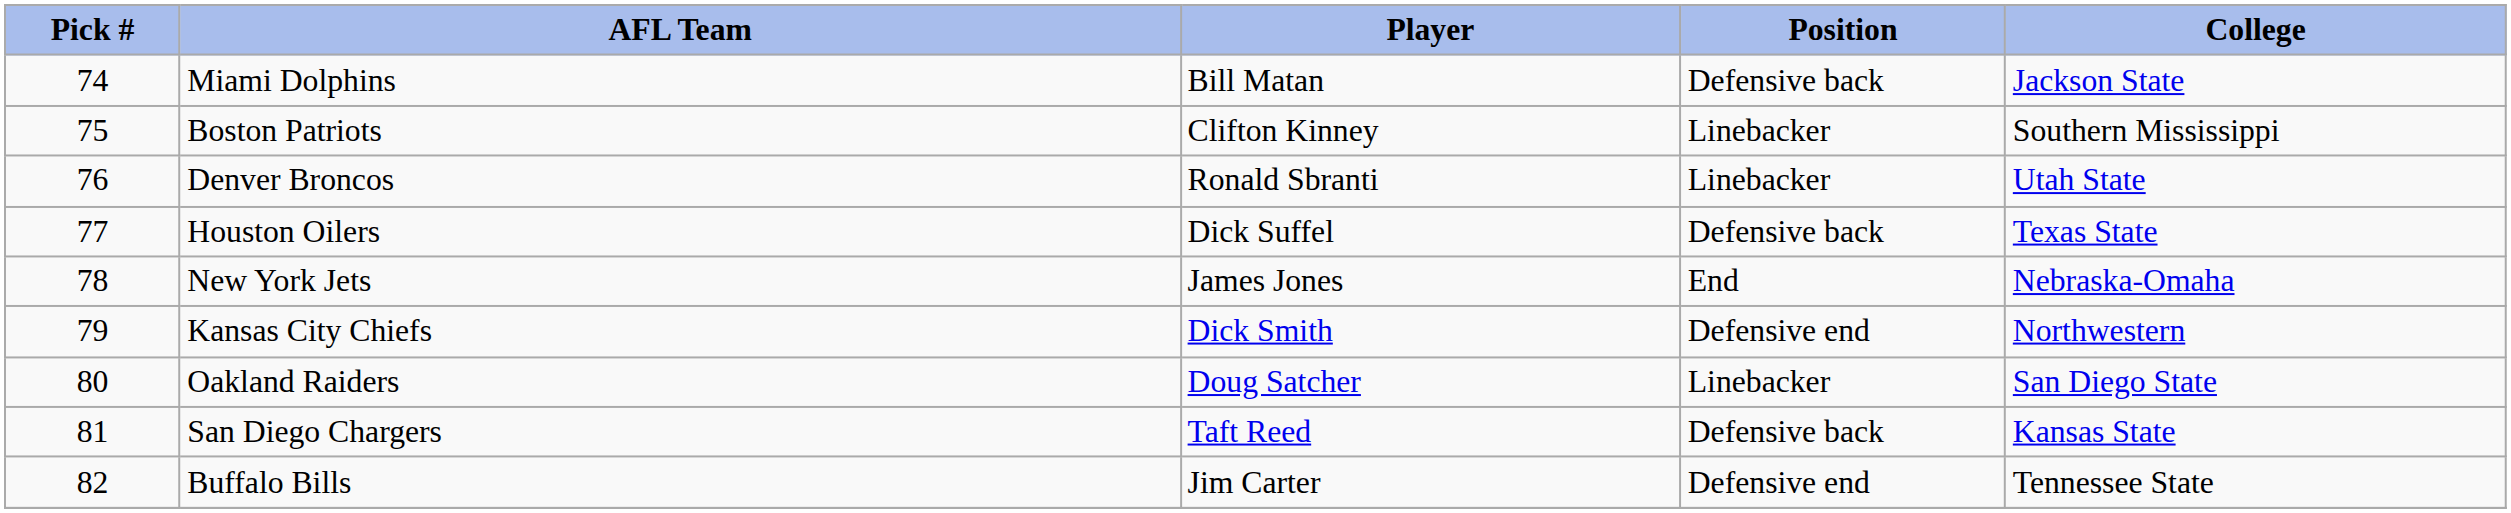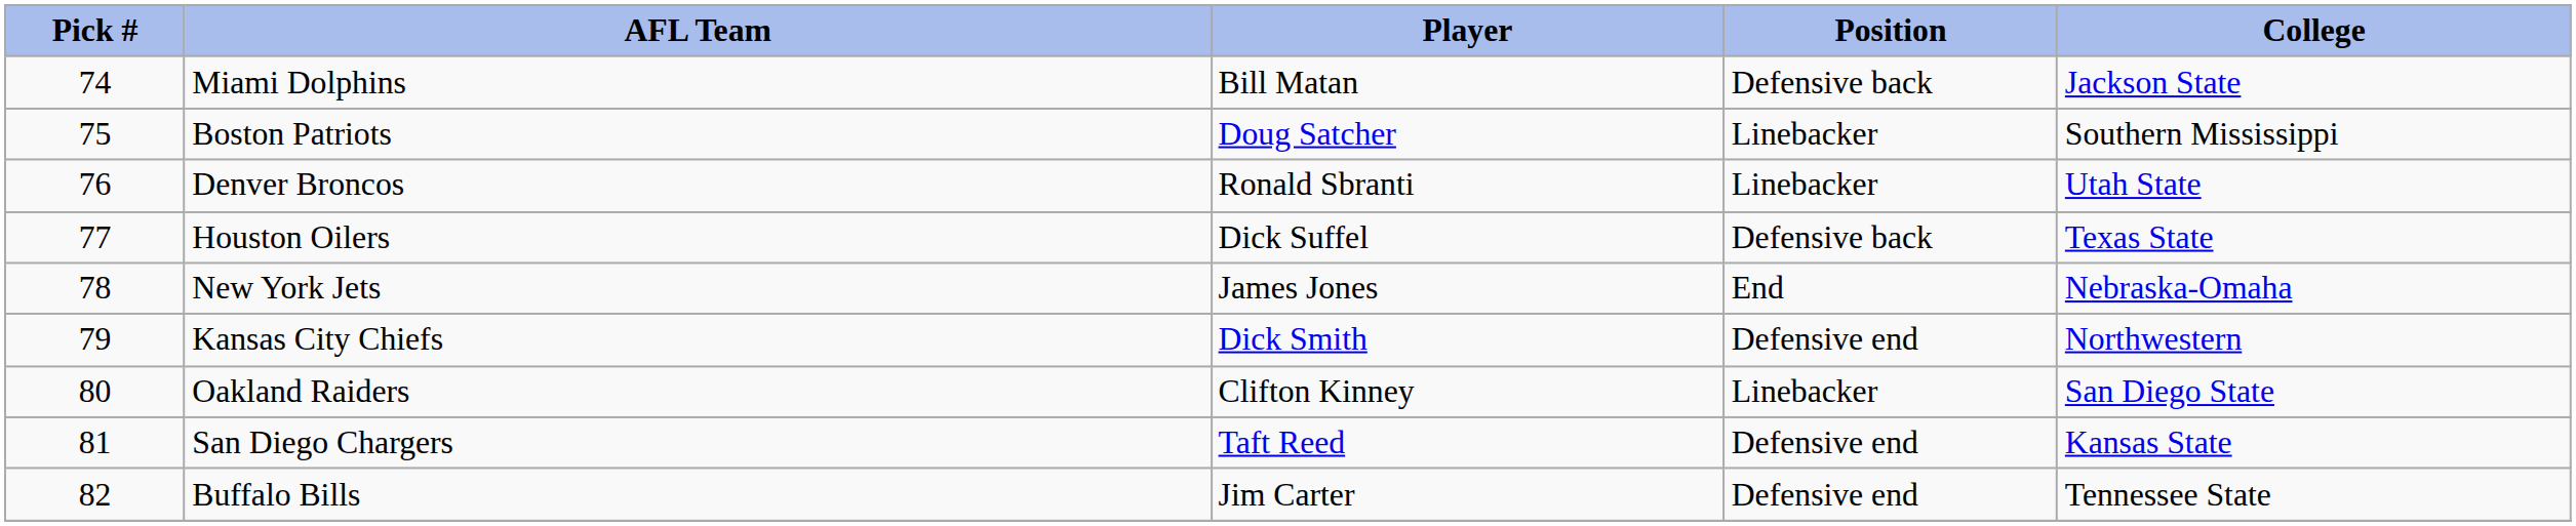Boston Patriots | Player: Clifton Kinney -> Doug Satcher
Oakland Raiders | Player: Doug Satcher -> Clifton Kinney
San Diego Chargers | Position: Defensive back -> Defensive end
